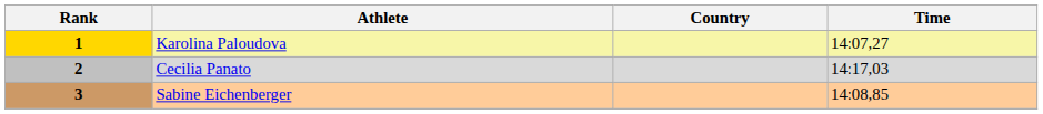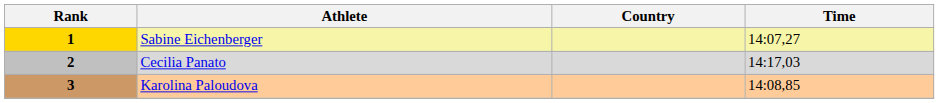1 | Athlete: Karolina Paloudova -> Sabine Eichenberger
3 | Athlete: Sabine Eichenberger -> Karolina Paloudova
